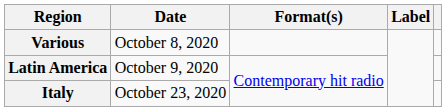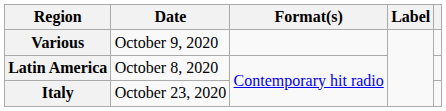Various | Date: October 8, 2020 -> October 9, 2020
Latin America | Date: October 9, 2020 -> October 8, 2020
